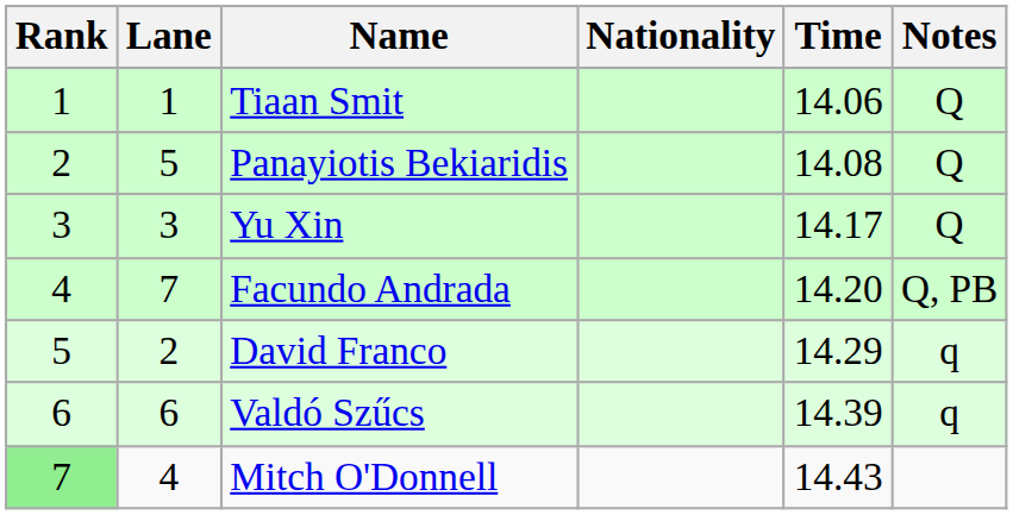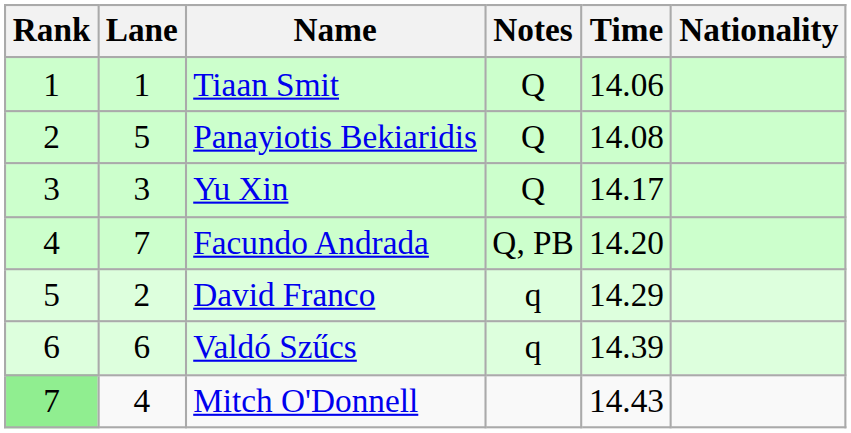columns swapped: Nationality <-> Notes
